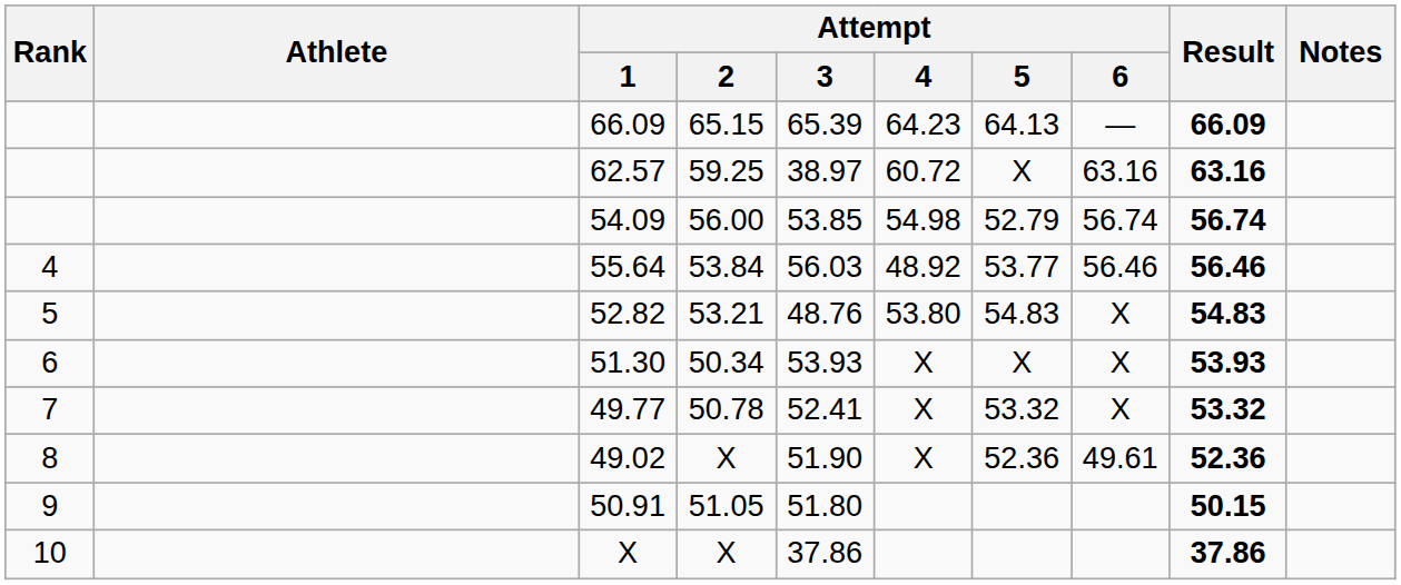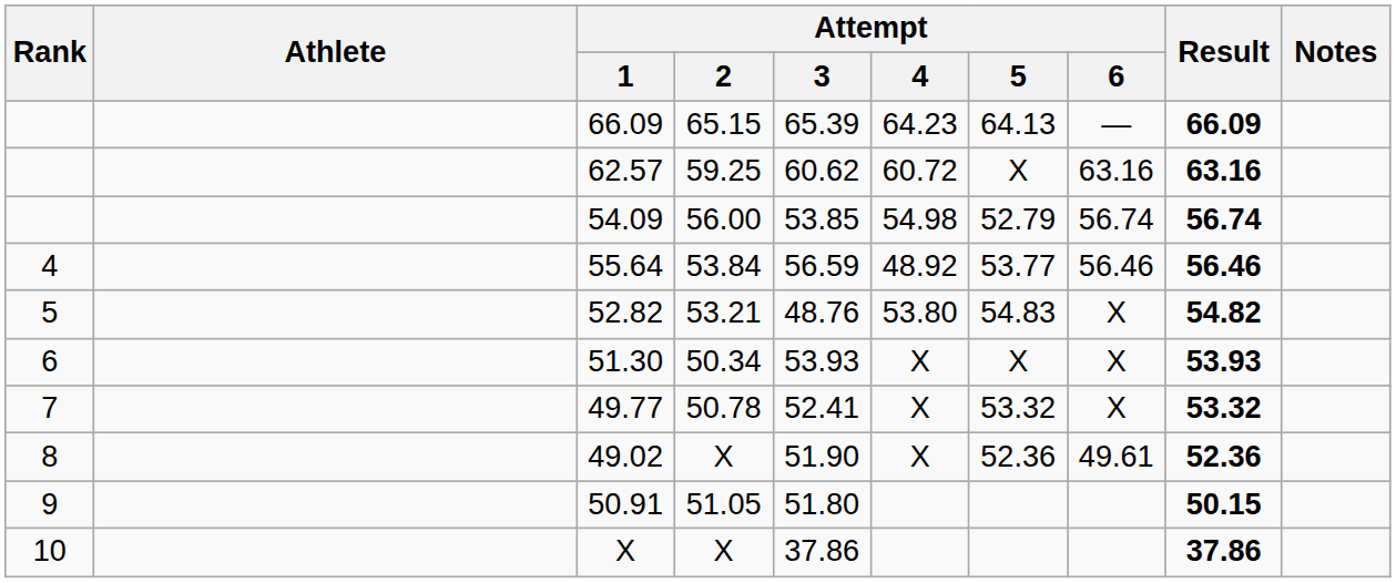62.57 | Attempt / 3: 38.97 -> 60.62
55.64 | Attempt / 3: 56.03 -> 56.59
52.82 | Result: 54.83 -> 54.82
